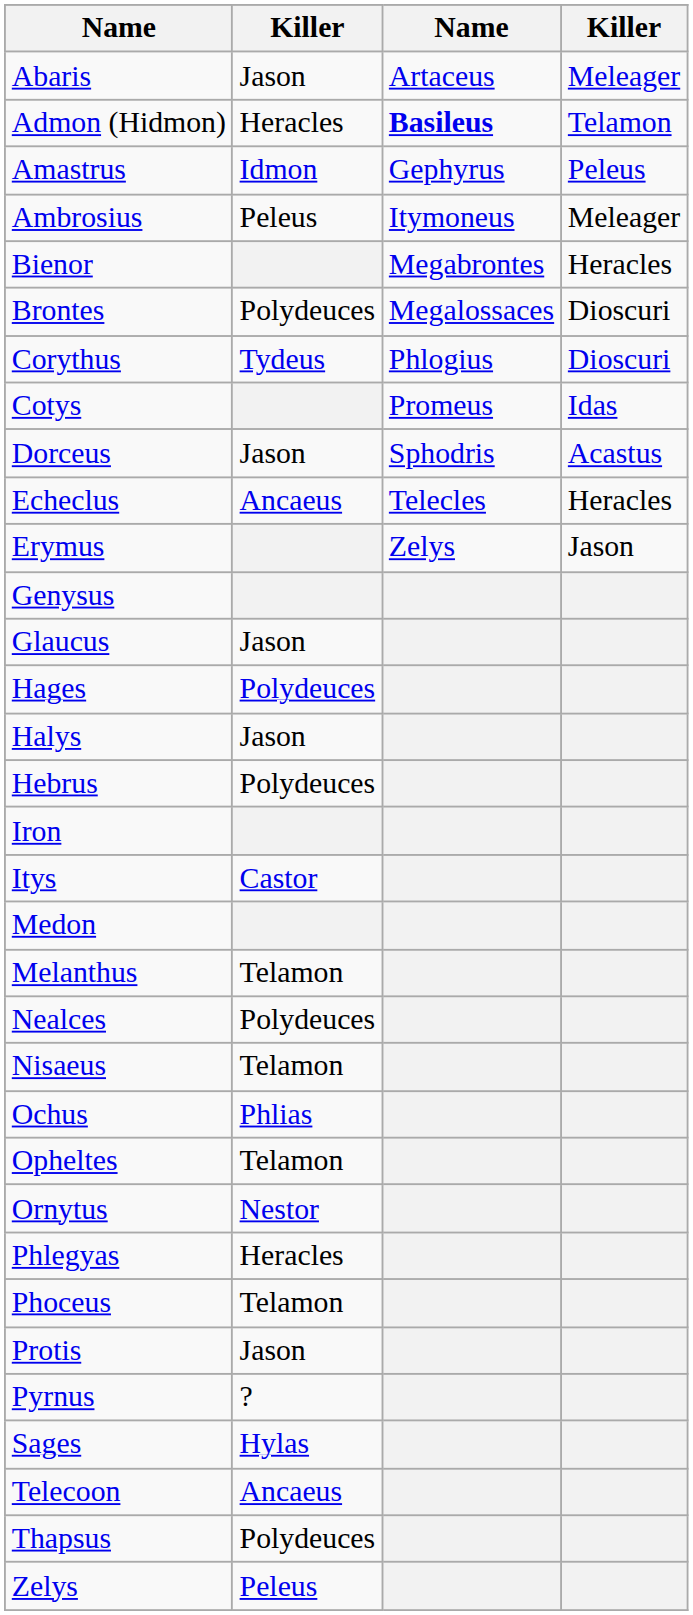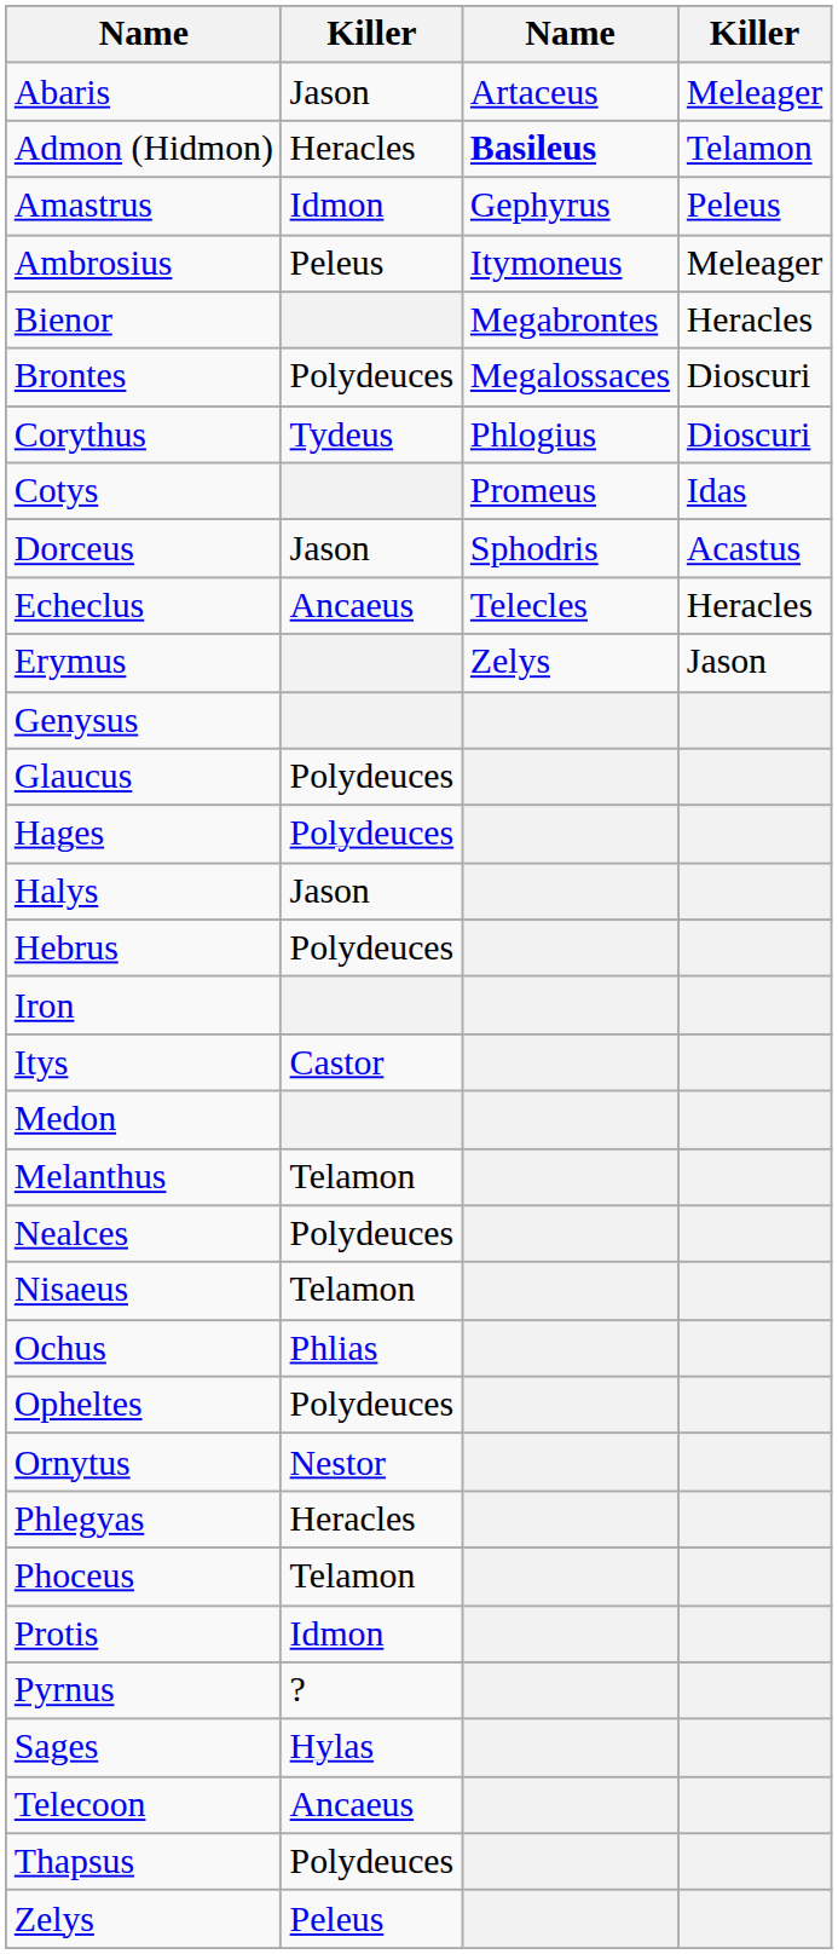Glaucus | column 2: Jason -> Polydeuces
Opheltes | column 2: Telamon -> Polydeuces
Protis | column 2: Jason -> Idmon
